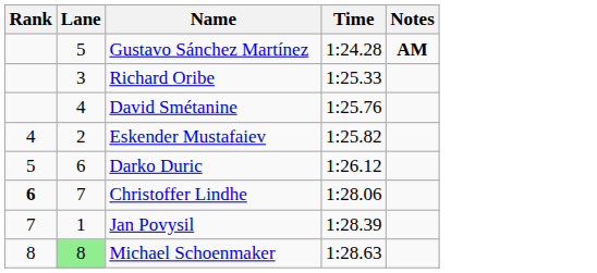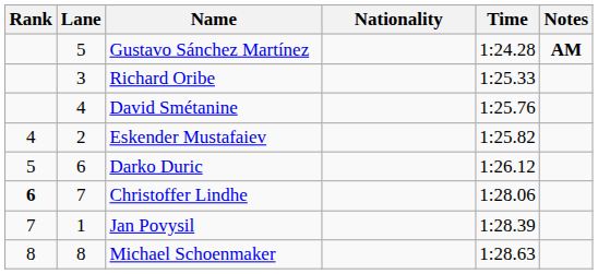+ column: Nationality
Michael Schoenmaker | Lane: lightgreen background -> no background
